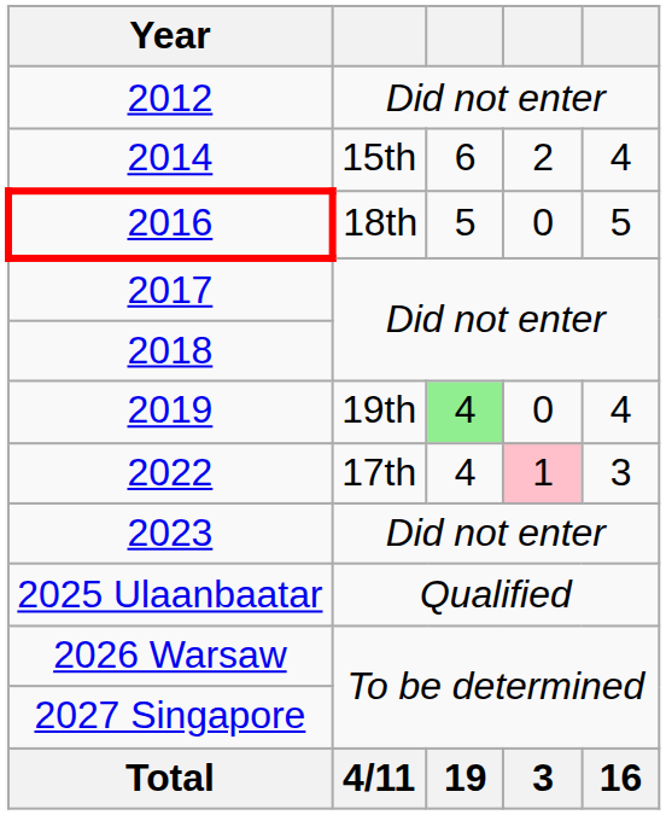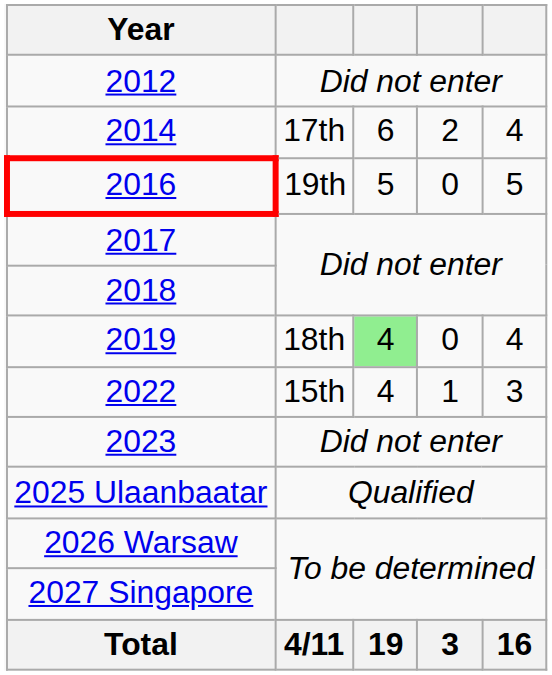2014 | column 2: 15th -> 17th
2016 | column 2: 18th -> 19th
2019 | column 2: 19th -> 18th
2022 | column 2: 17th -> 15th
2022 | column 4: pink background -> no background
